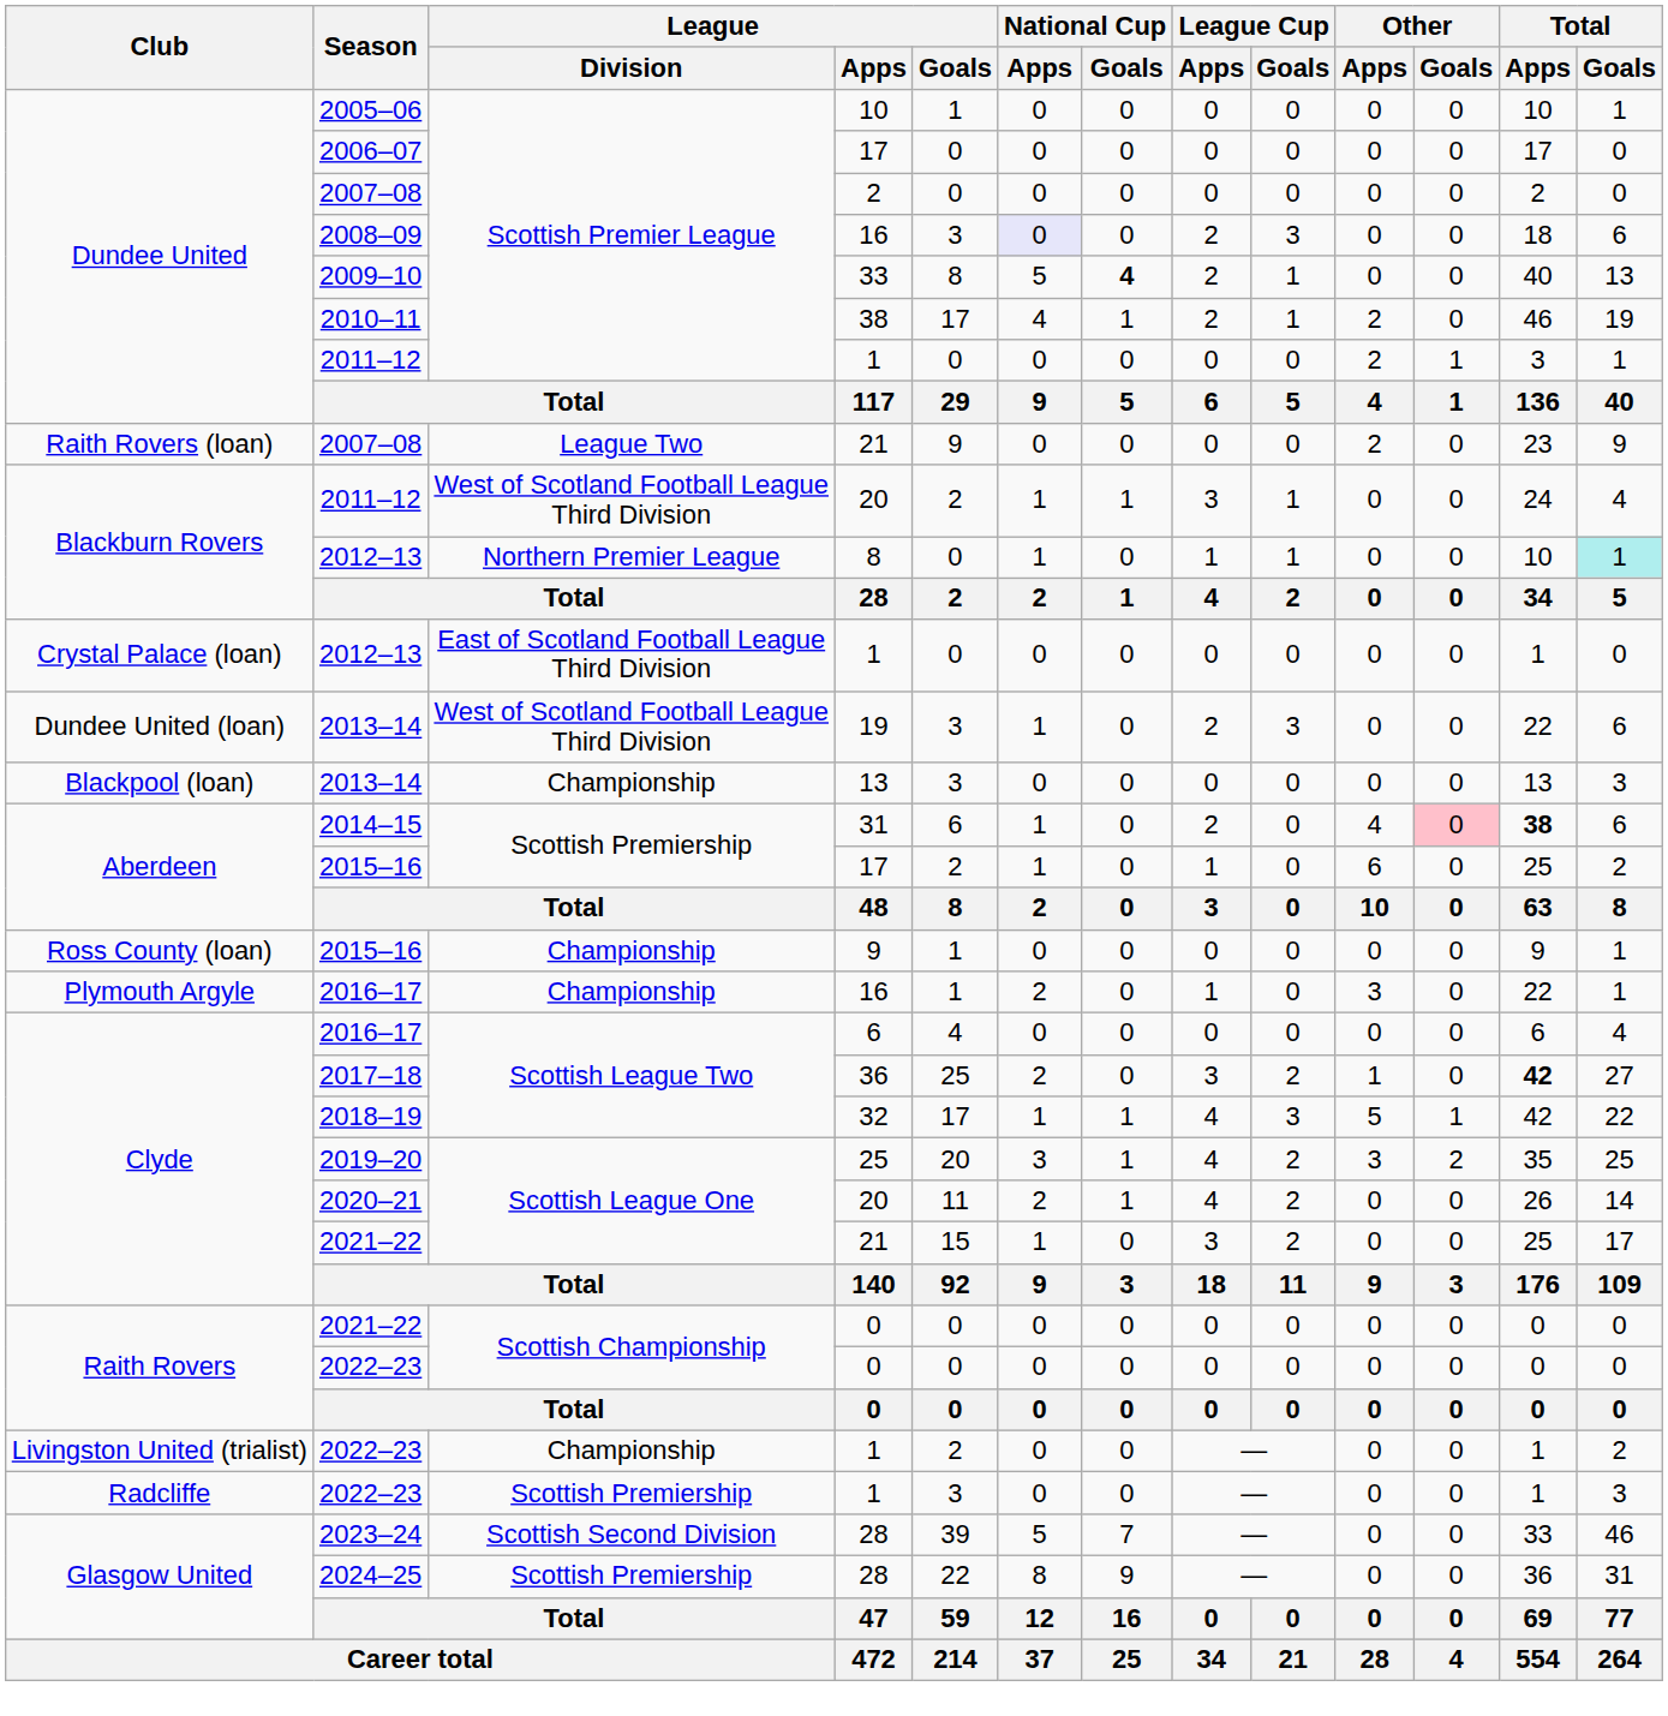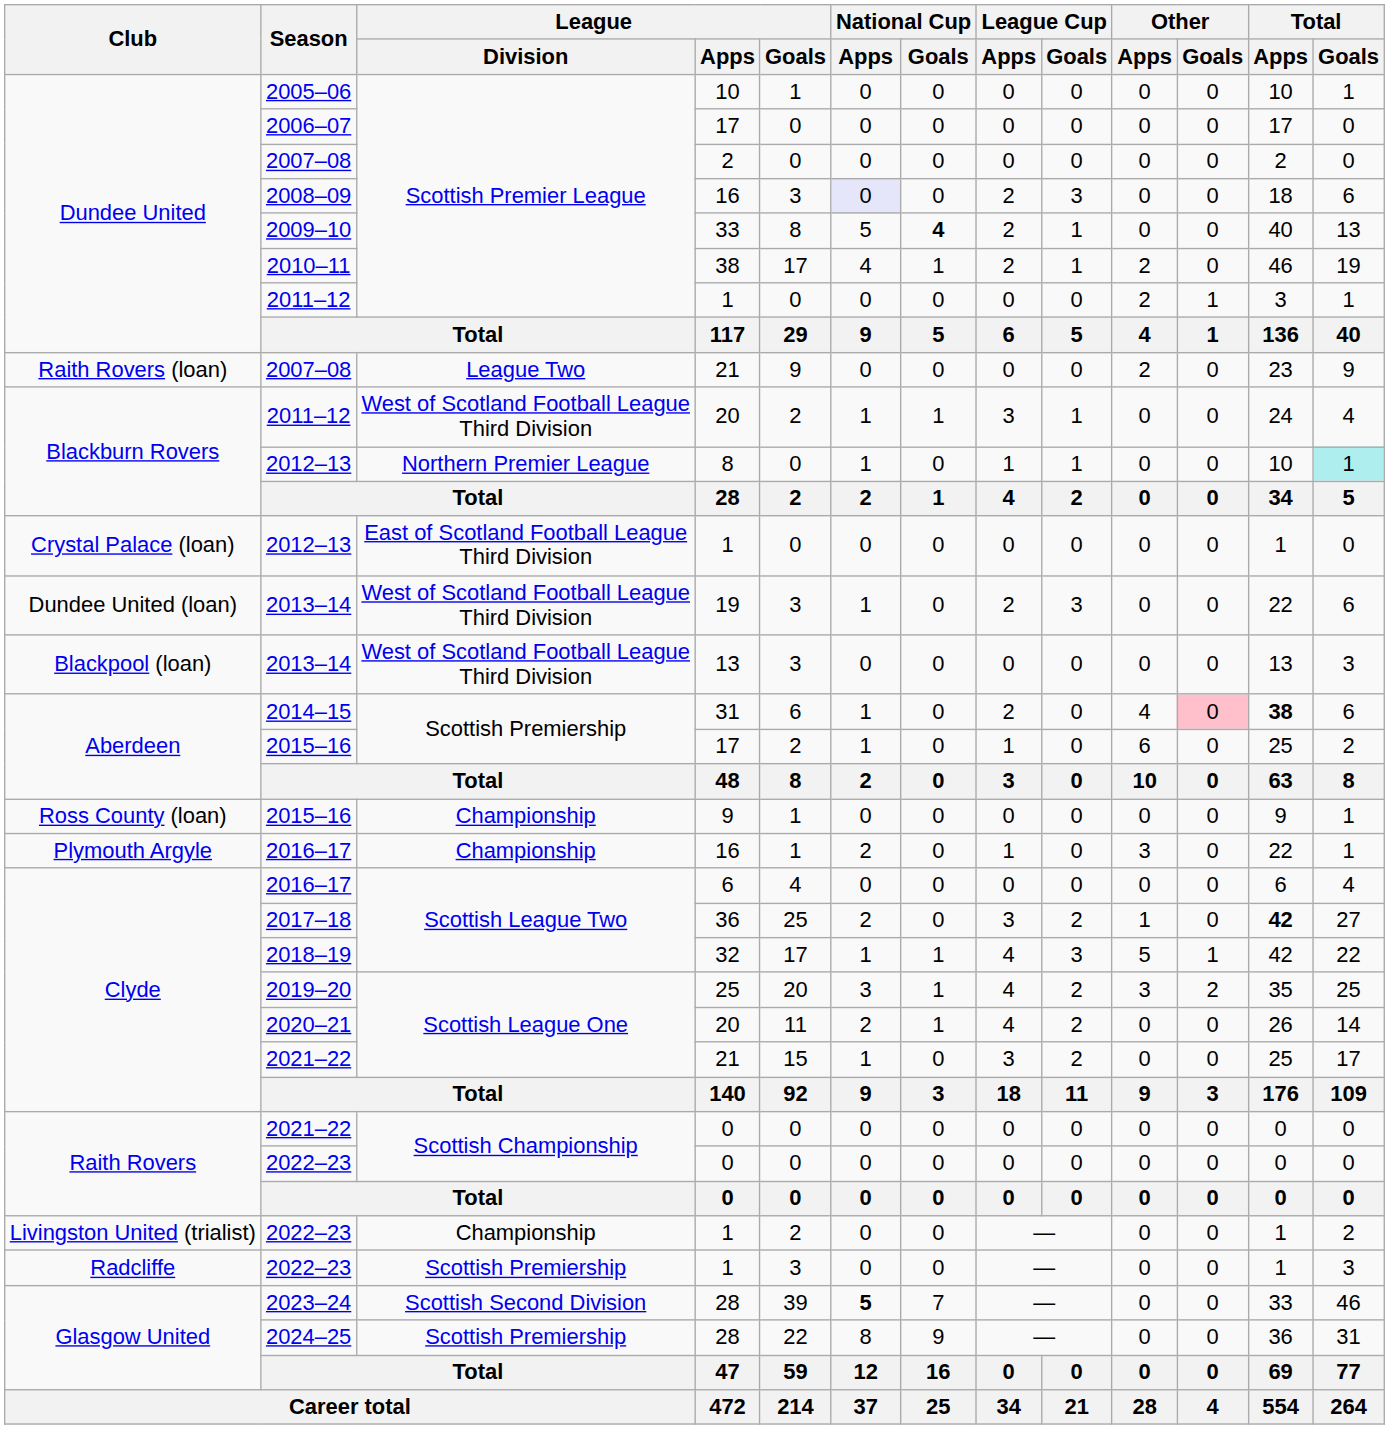Blackpool (loan) / 2013–14 | League / Division: Championship -> West of Scotland Football League Third Division
2023–24 | National Cup / Apps: normal -> bold
